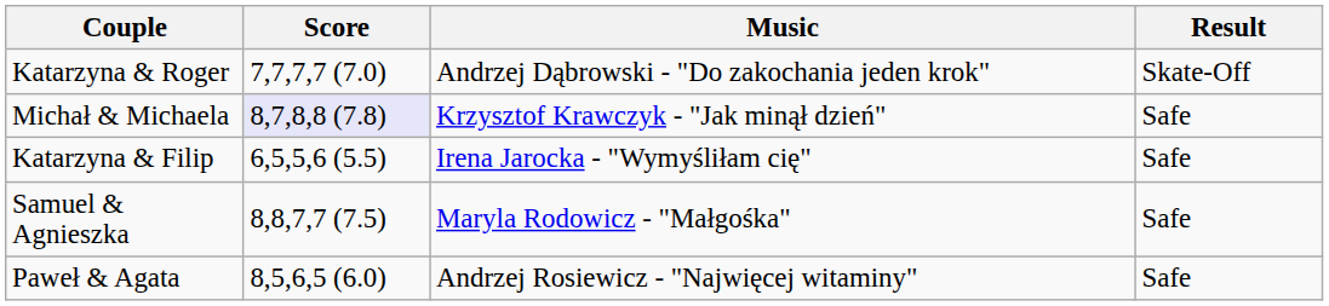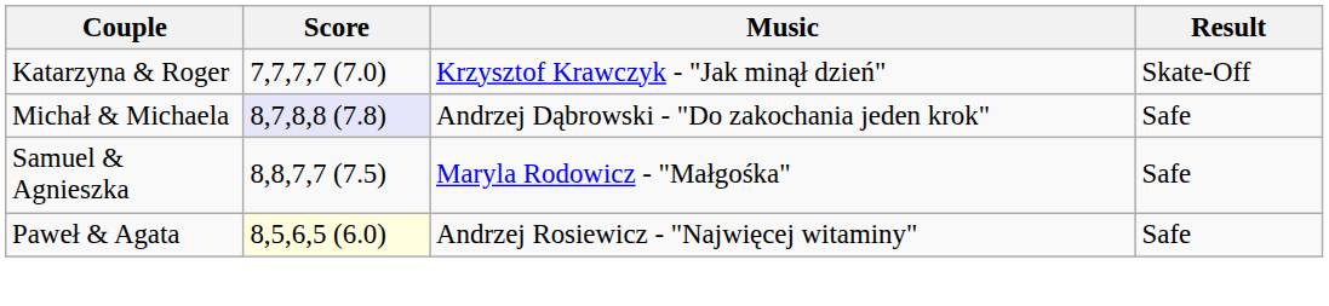Katarzyna & Roger | Music: Andrzej Dąbrowski - "Do zakochania jeden krok" -> Krzysztof Krawczyk - "Jak minął dzień"
Michał & Michaela | Music: Krzysztof Krawczyk - "Jak minął dzień" -> Andrzej Dąbrowski - "Do zakochania jeden krok"
- row: Katarzyna & Filip | 6,5,5,6 (5.5) | Irena Jarocka - "Wymyśliłam cię" | Safe
Paweł & Agata | Score: no background -> lightyellow background
